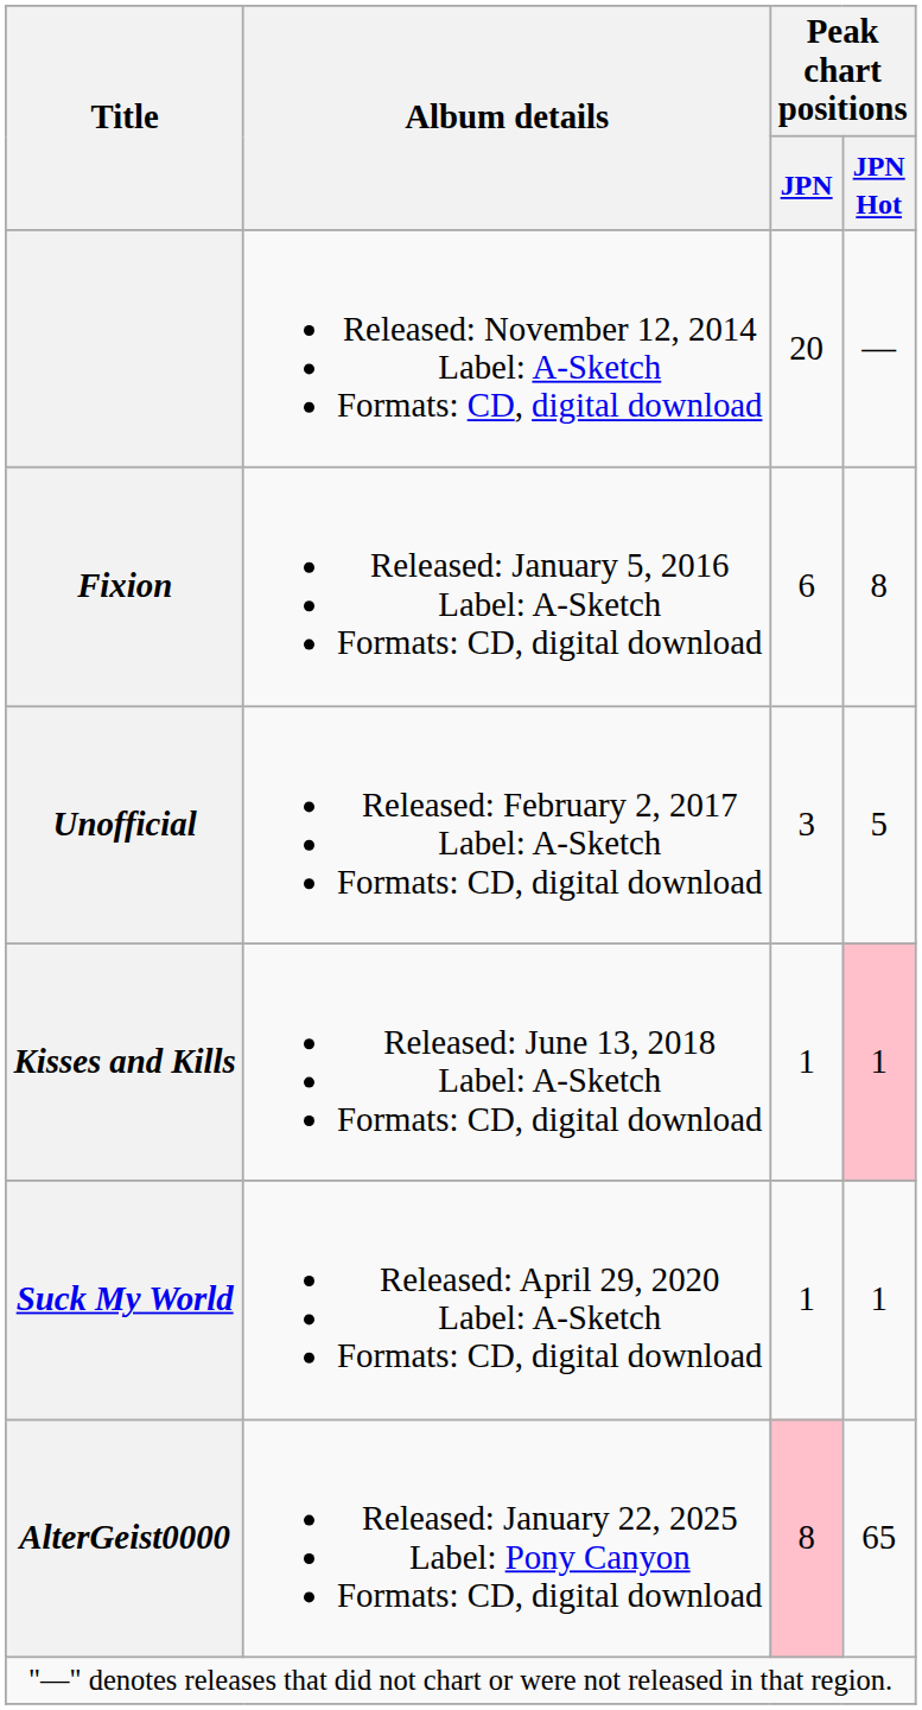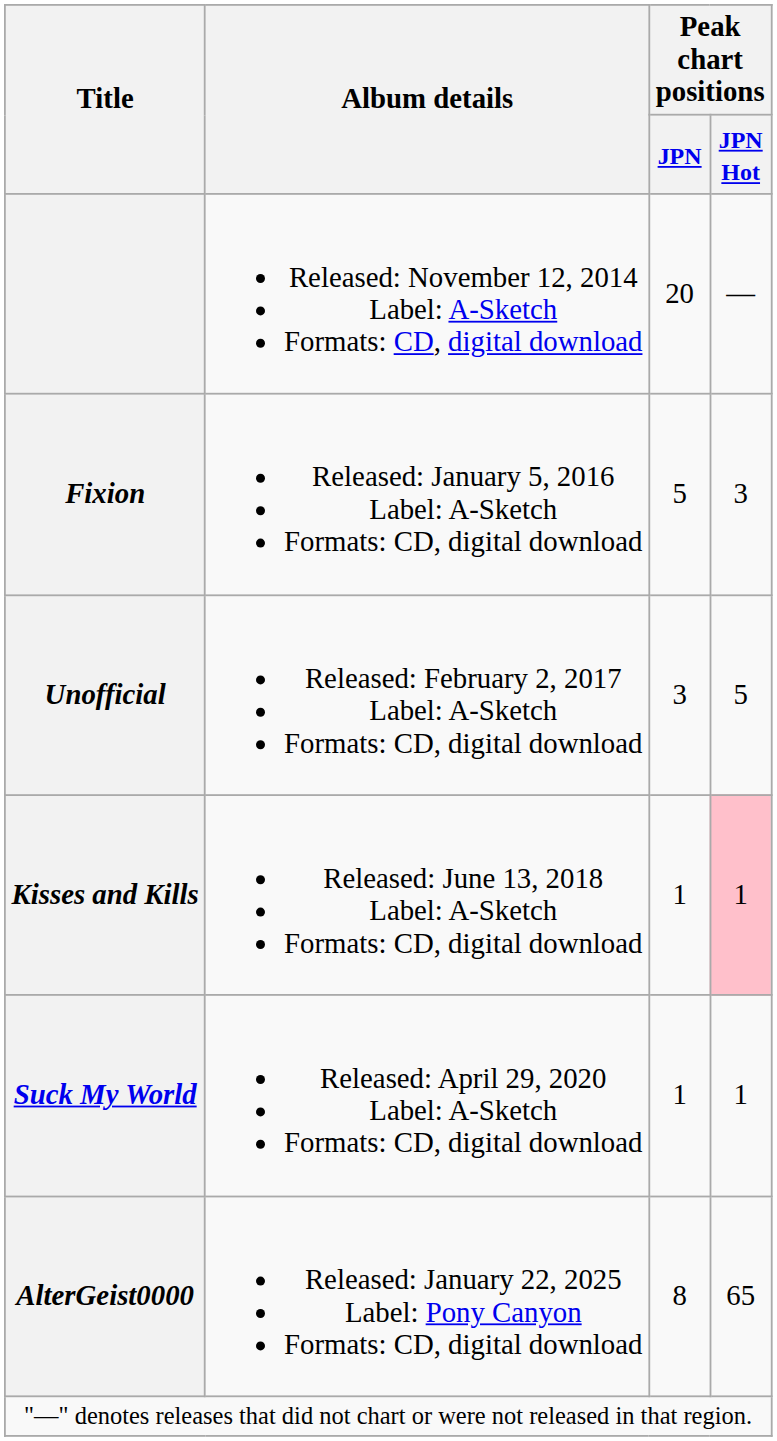Fixion | Peak chart positions / JPN: 6 -> 5
Fixion | Peak chart positions / JPN Hot: 8 -> 3
AlterGeist0000 | Peak chart positions / JPN: pink background -> no background
